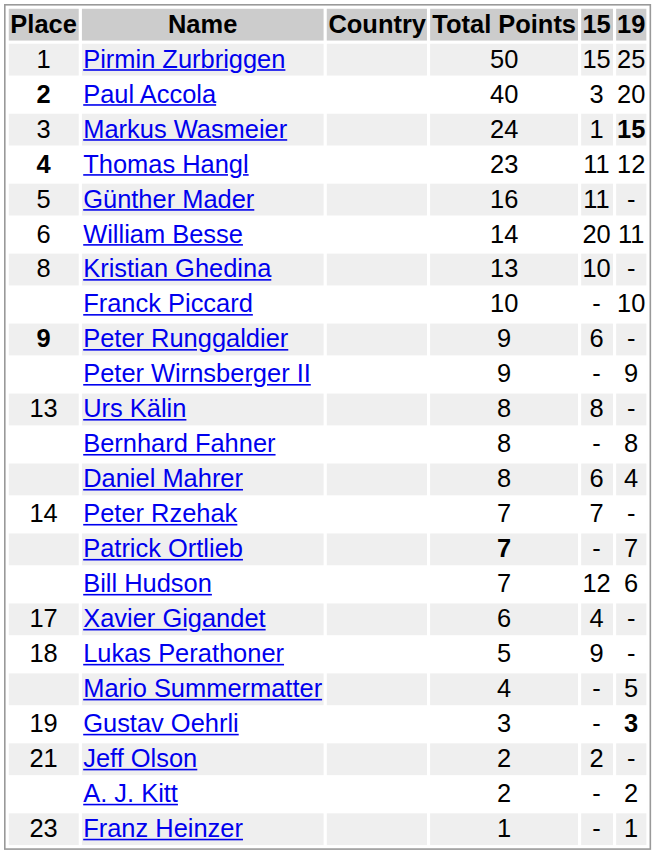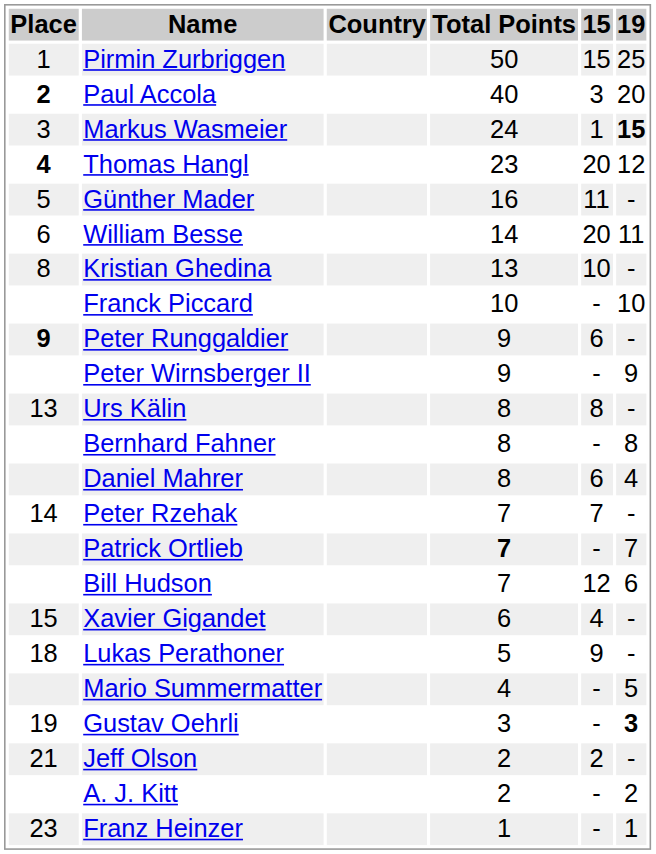Thomas Hangl | 15: 11 -> 20
Xavier Gigandet | Place: 17 -> 15
